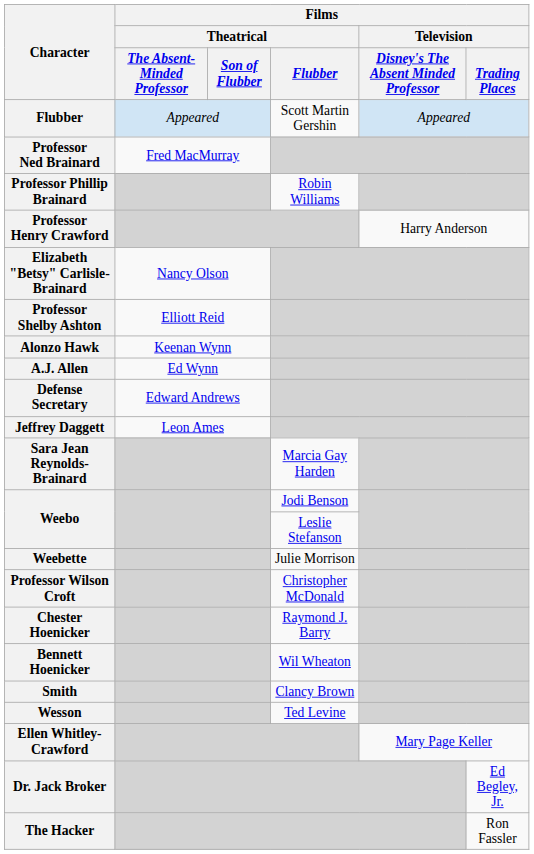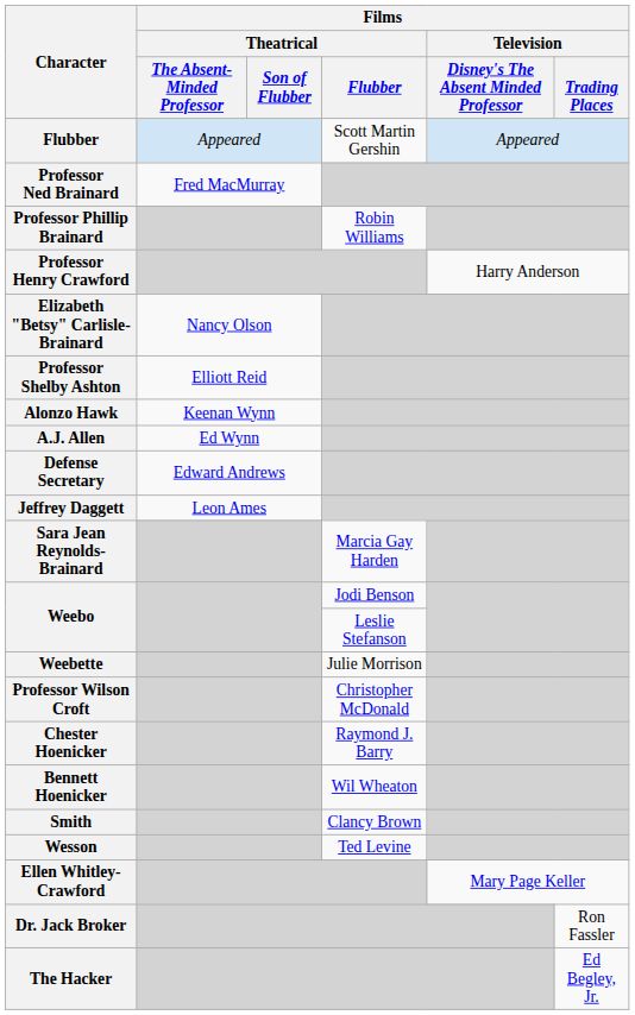Dr. Jack Broker | Films / Television / Trading Places: Ed Begley, Jr. -> Ron Fassler
The Hacker | Films / Television / Trading Places: Ron Fassler -> Ed Begley, Jr.
